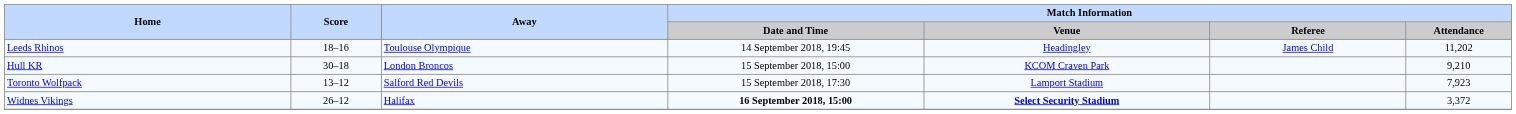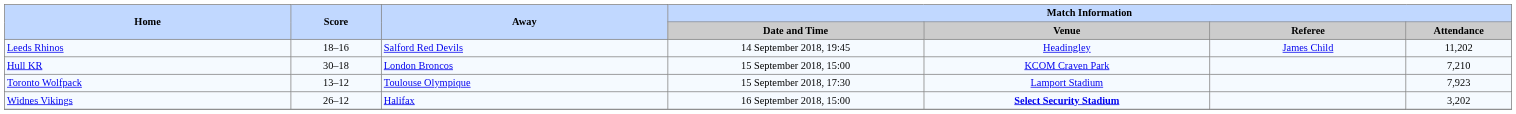Leeds Rhinos | Away: Toulouse Olympique -> Salford Red Devils
Hull KR | Match Information / Attendance: 9,210 -> 7,210
Toronto Wolfpack | Away: Salford Red Devils -> Toulouse Olympique
Widnes Vikings | Match Information / Date and Time: bold -> normal
Widnes Vikings | Match Information / Attendance: 3,372 -> 3,202
